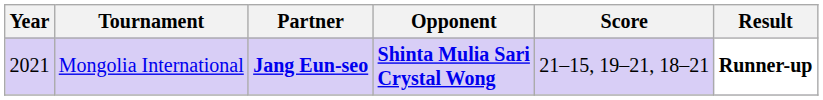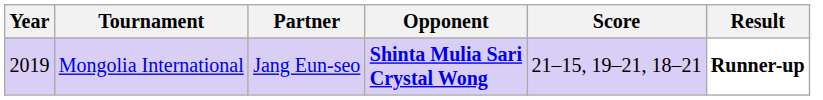Mongolia International | Year: 2021 -> 2019
Mongolia International | Partner: bold -> normal
